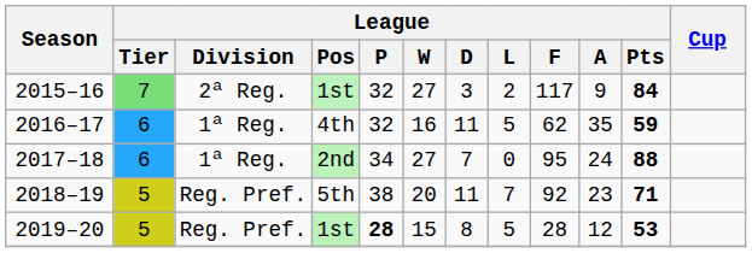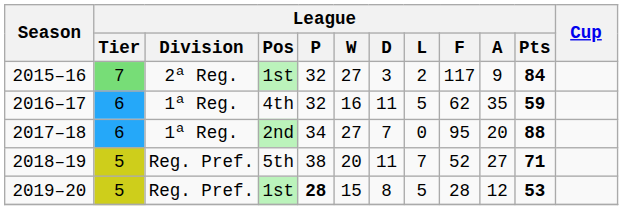2017–18 | League / A: 24 -> 20
2018–19 | League / F: 92 -> 52
2018–19 | League / A: 23 -> 27
